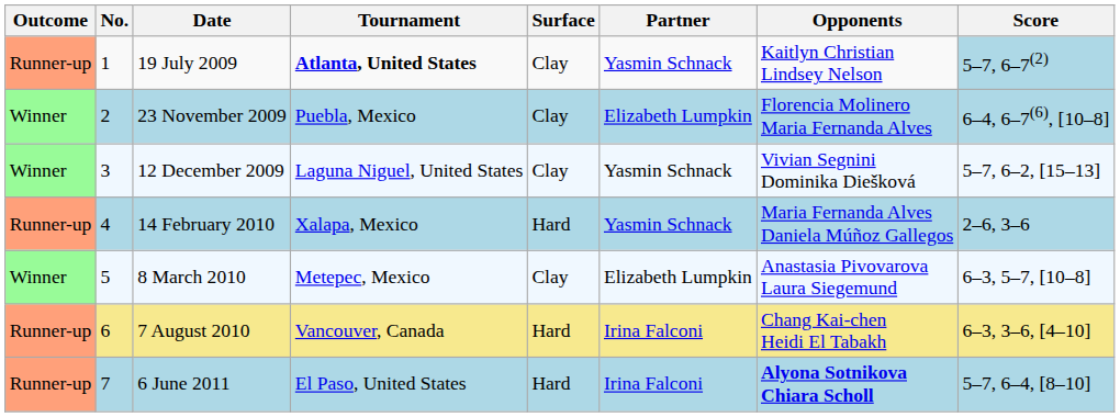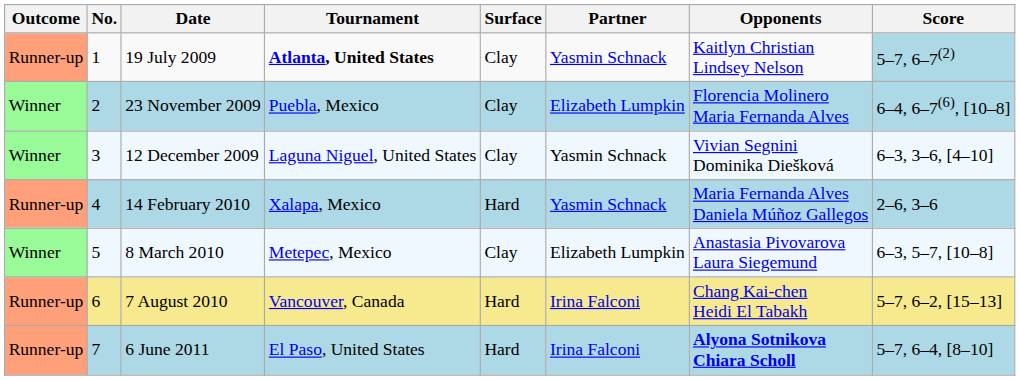12 December 2009 | Score: 5–7, 6–2, [15–13] -> 6–3, 3–6, [4–10]
7 August 2010 | Score: 6–3, 3–6, [4–10] -> 5–7, 6–2, [15–13]
